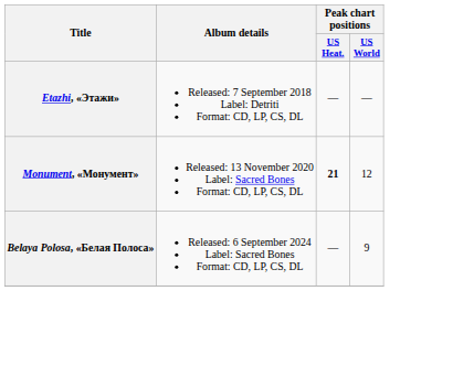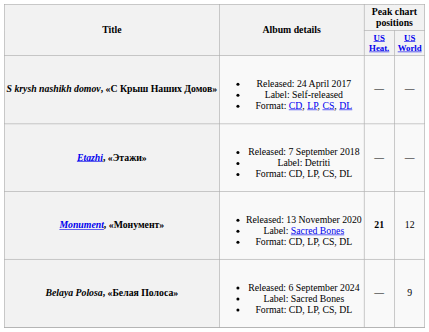+ row: S krysh nashikh domov, «С Крыш Наших Домов» | Released: 24 April 2017 Label: Self-released Format: CD, LP, CS, DL | — | —
